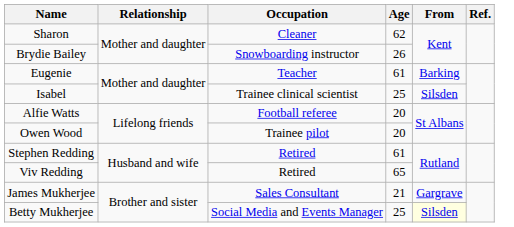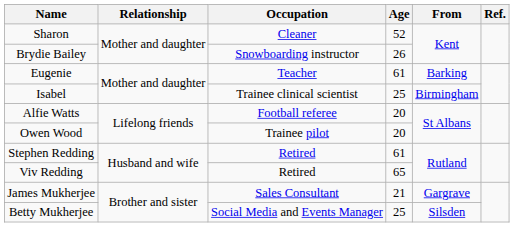Sharon | Age: 62 -> 52
Isabel | From: Silsden -> Birmingham
Betty Mukherjee | From: lightyellow background -> no background
